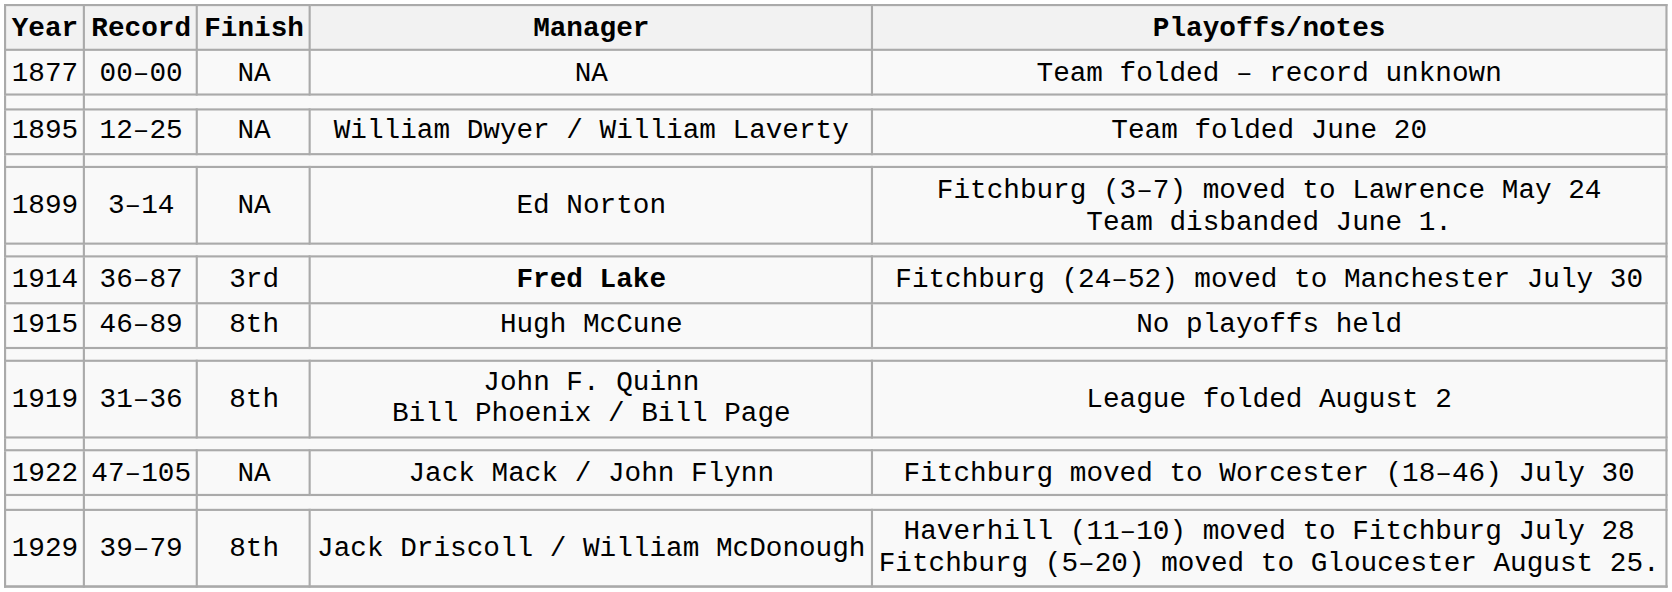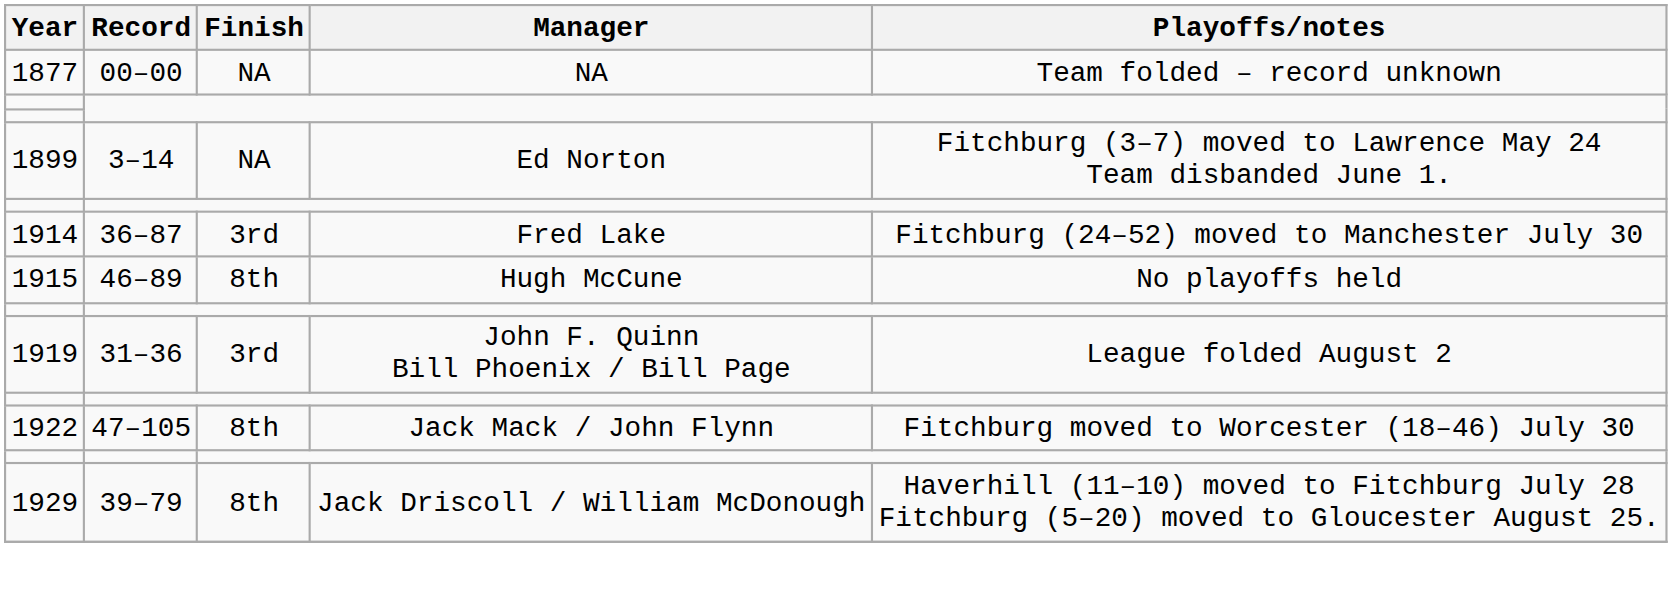- row: 1895 | 12–25 | NA | William Dwyer / William Laverty | Team folded June 20
1914 | Manager: bold -> normal
1919 | Finish: 8th -> 3rd
1922 | Finish: NA -> 8th
